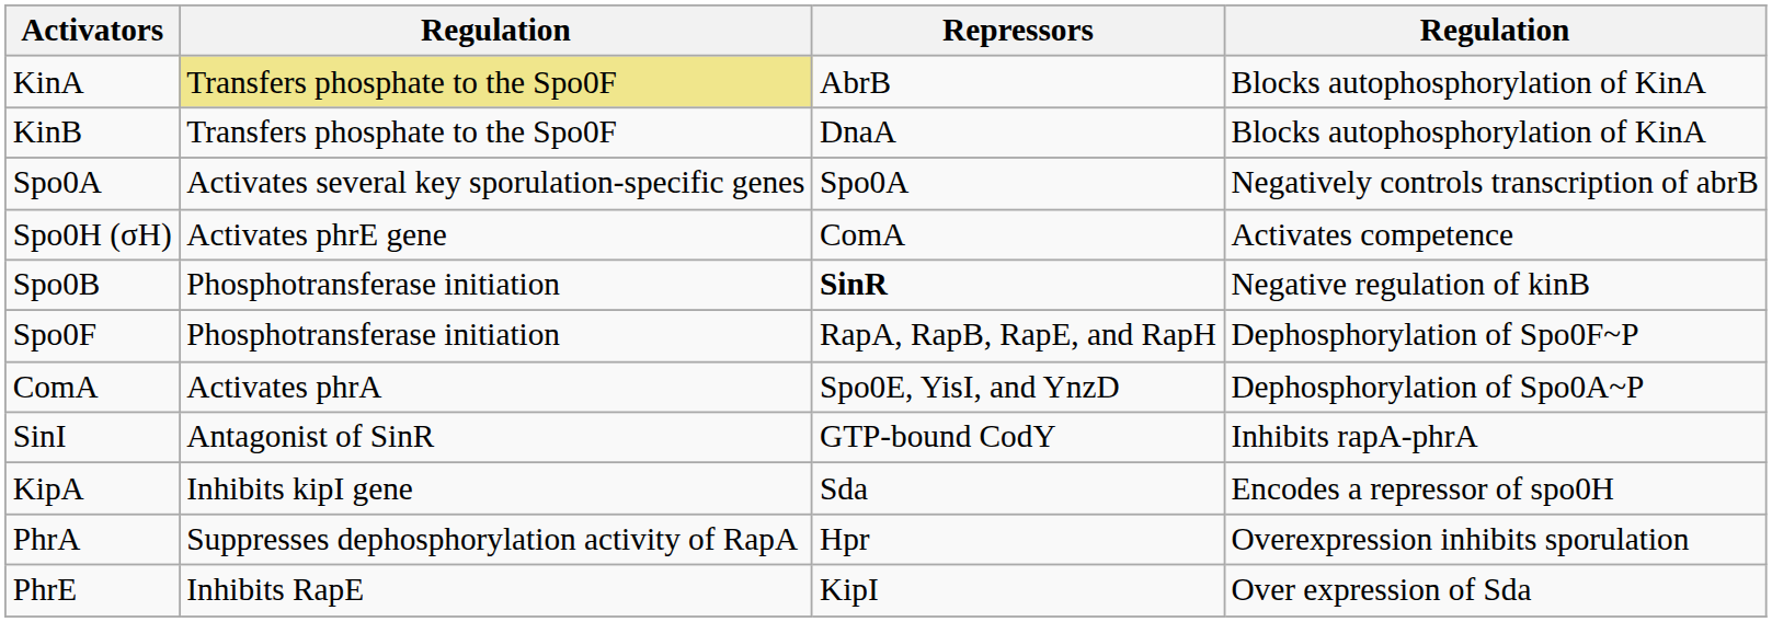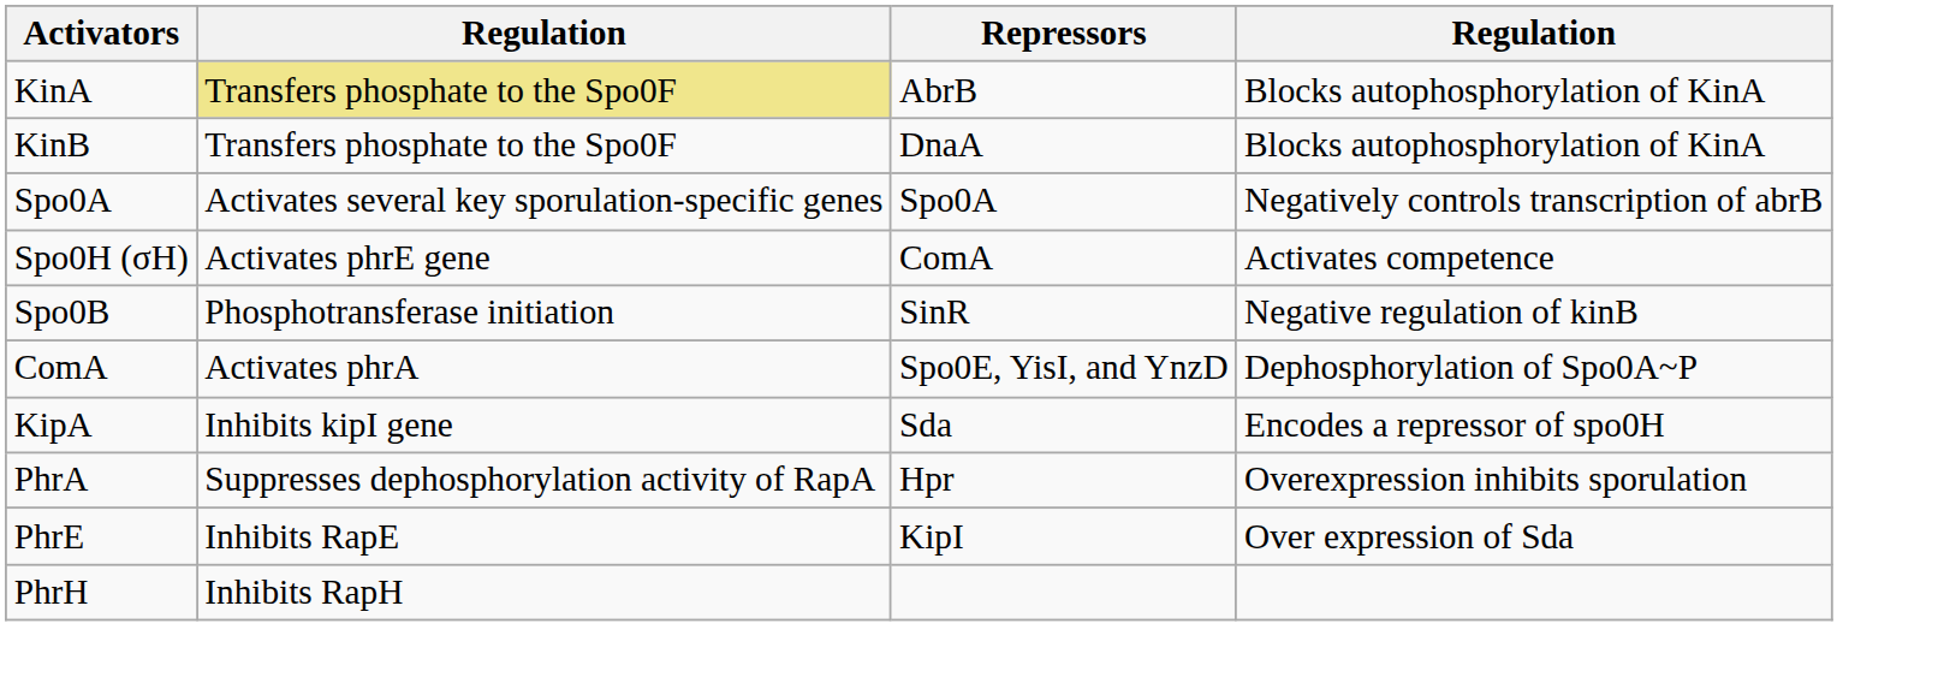Spo0B | Repressors: bold -> normal
- row: Spo0F | Phosphotransferase initiation | RapA, RapB, RapE, and RapH | Dephosphorylation of Spo0F~P
- row: SinI | Antagonist of SinR | GTP-bound CodY | Inhibits rapA-phrA
+ row: PhrH | Inhibits RapH
